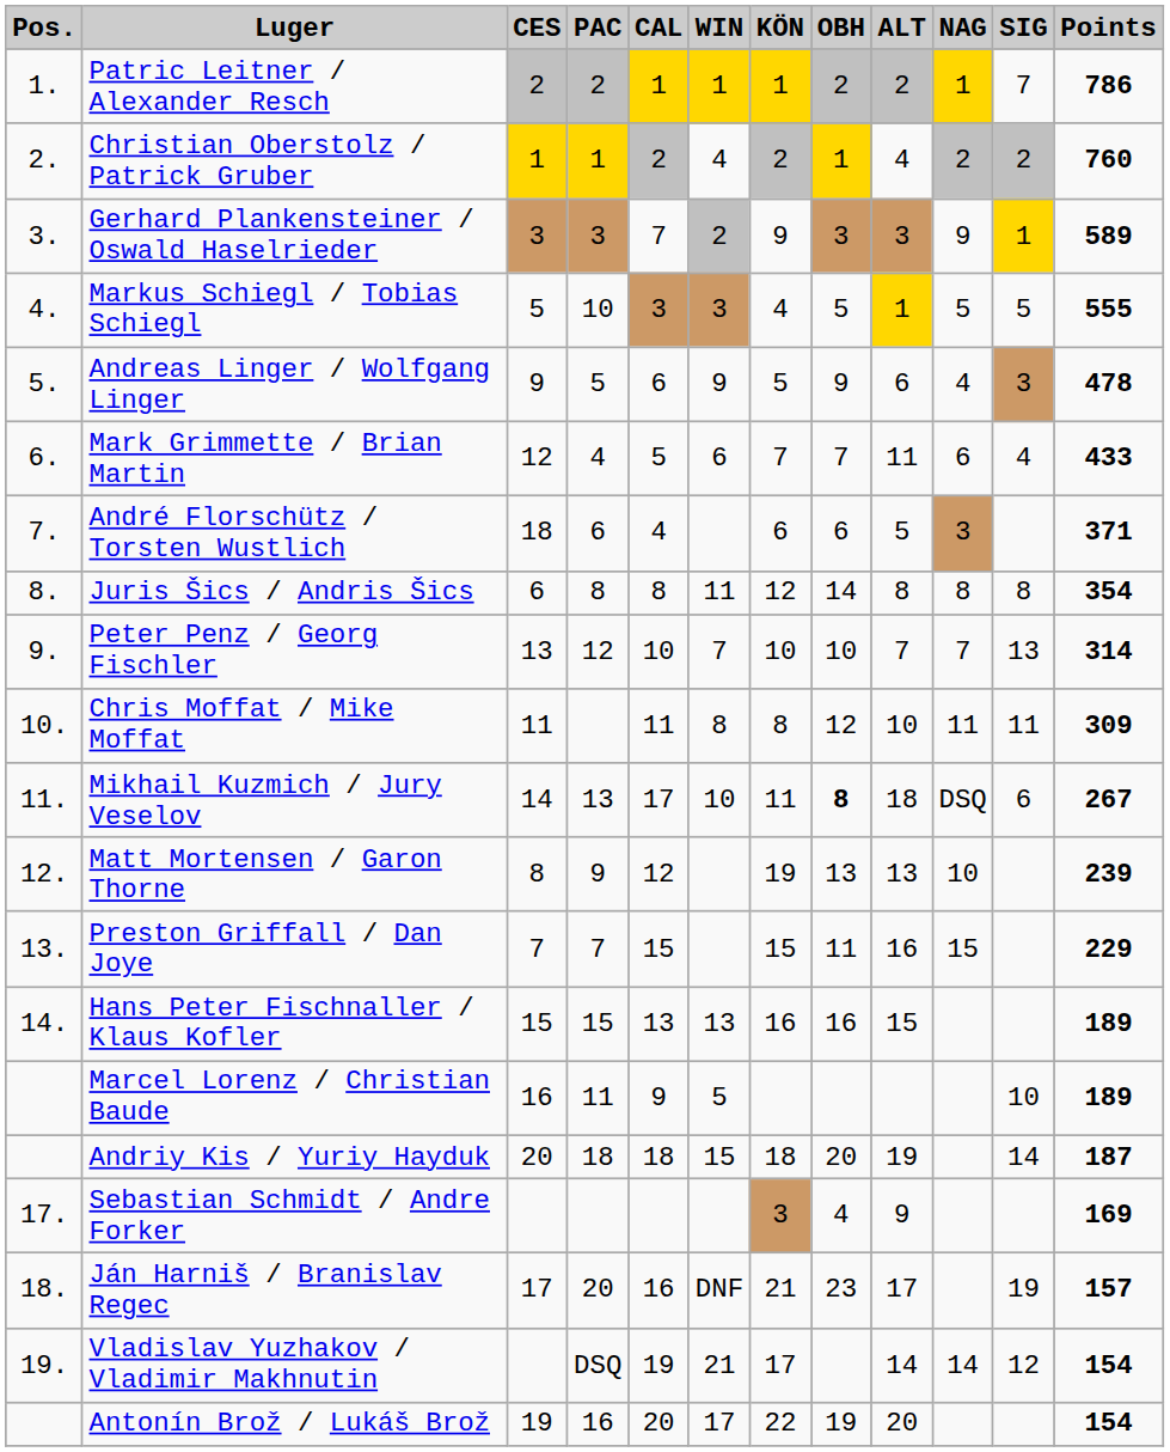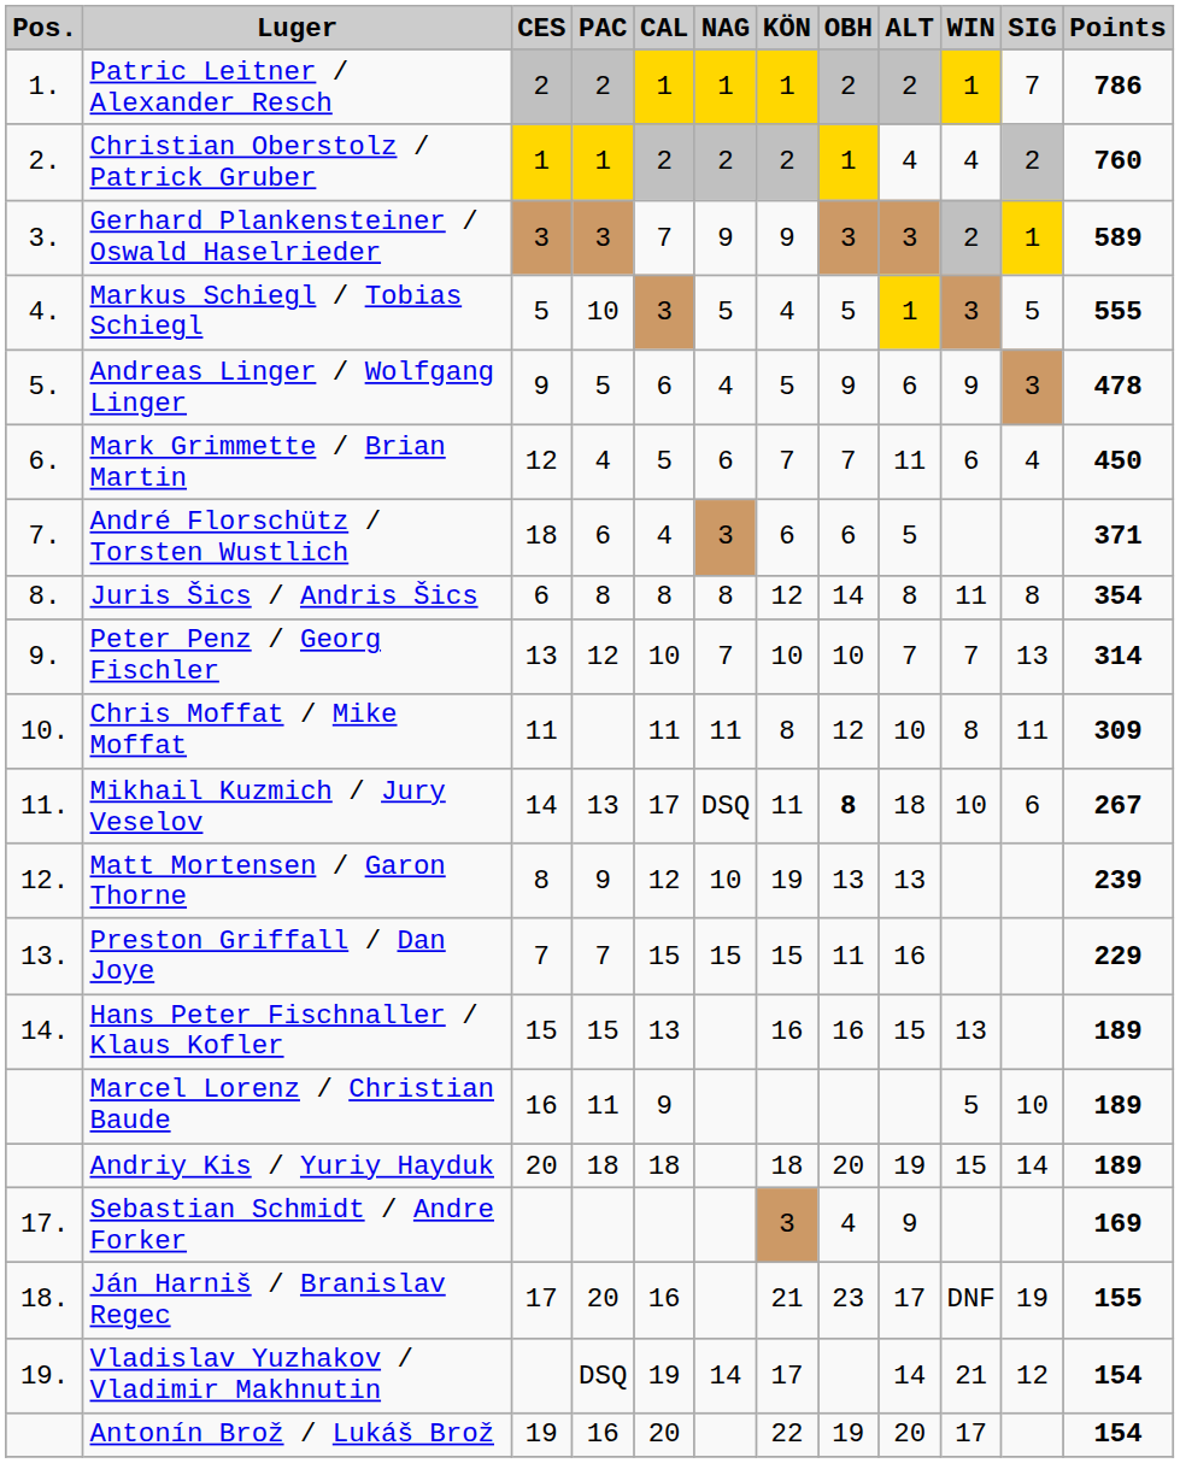columns swapped: NAG <-> WIN
Mark Grimmette / Brian Martin | Points: 433 -> 450
Andriy Kis / Yuriy Hayduk | Points: 187 -> 189
Ján Harniš / Branislav Regec | Points: 157 -> 155
